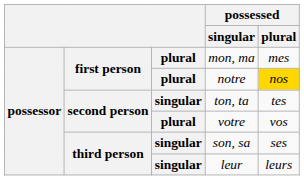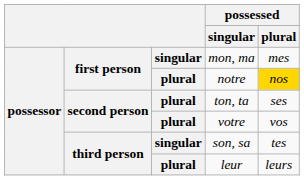mon, ma | column 3: plural -> singular
ton, ta | column 3: singular -> plural
ton, ta | possessed / plural: tes -> ses
son, sa | possessed / plural: ses -> tes
leur | column 3: singular -> plural
